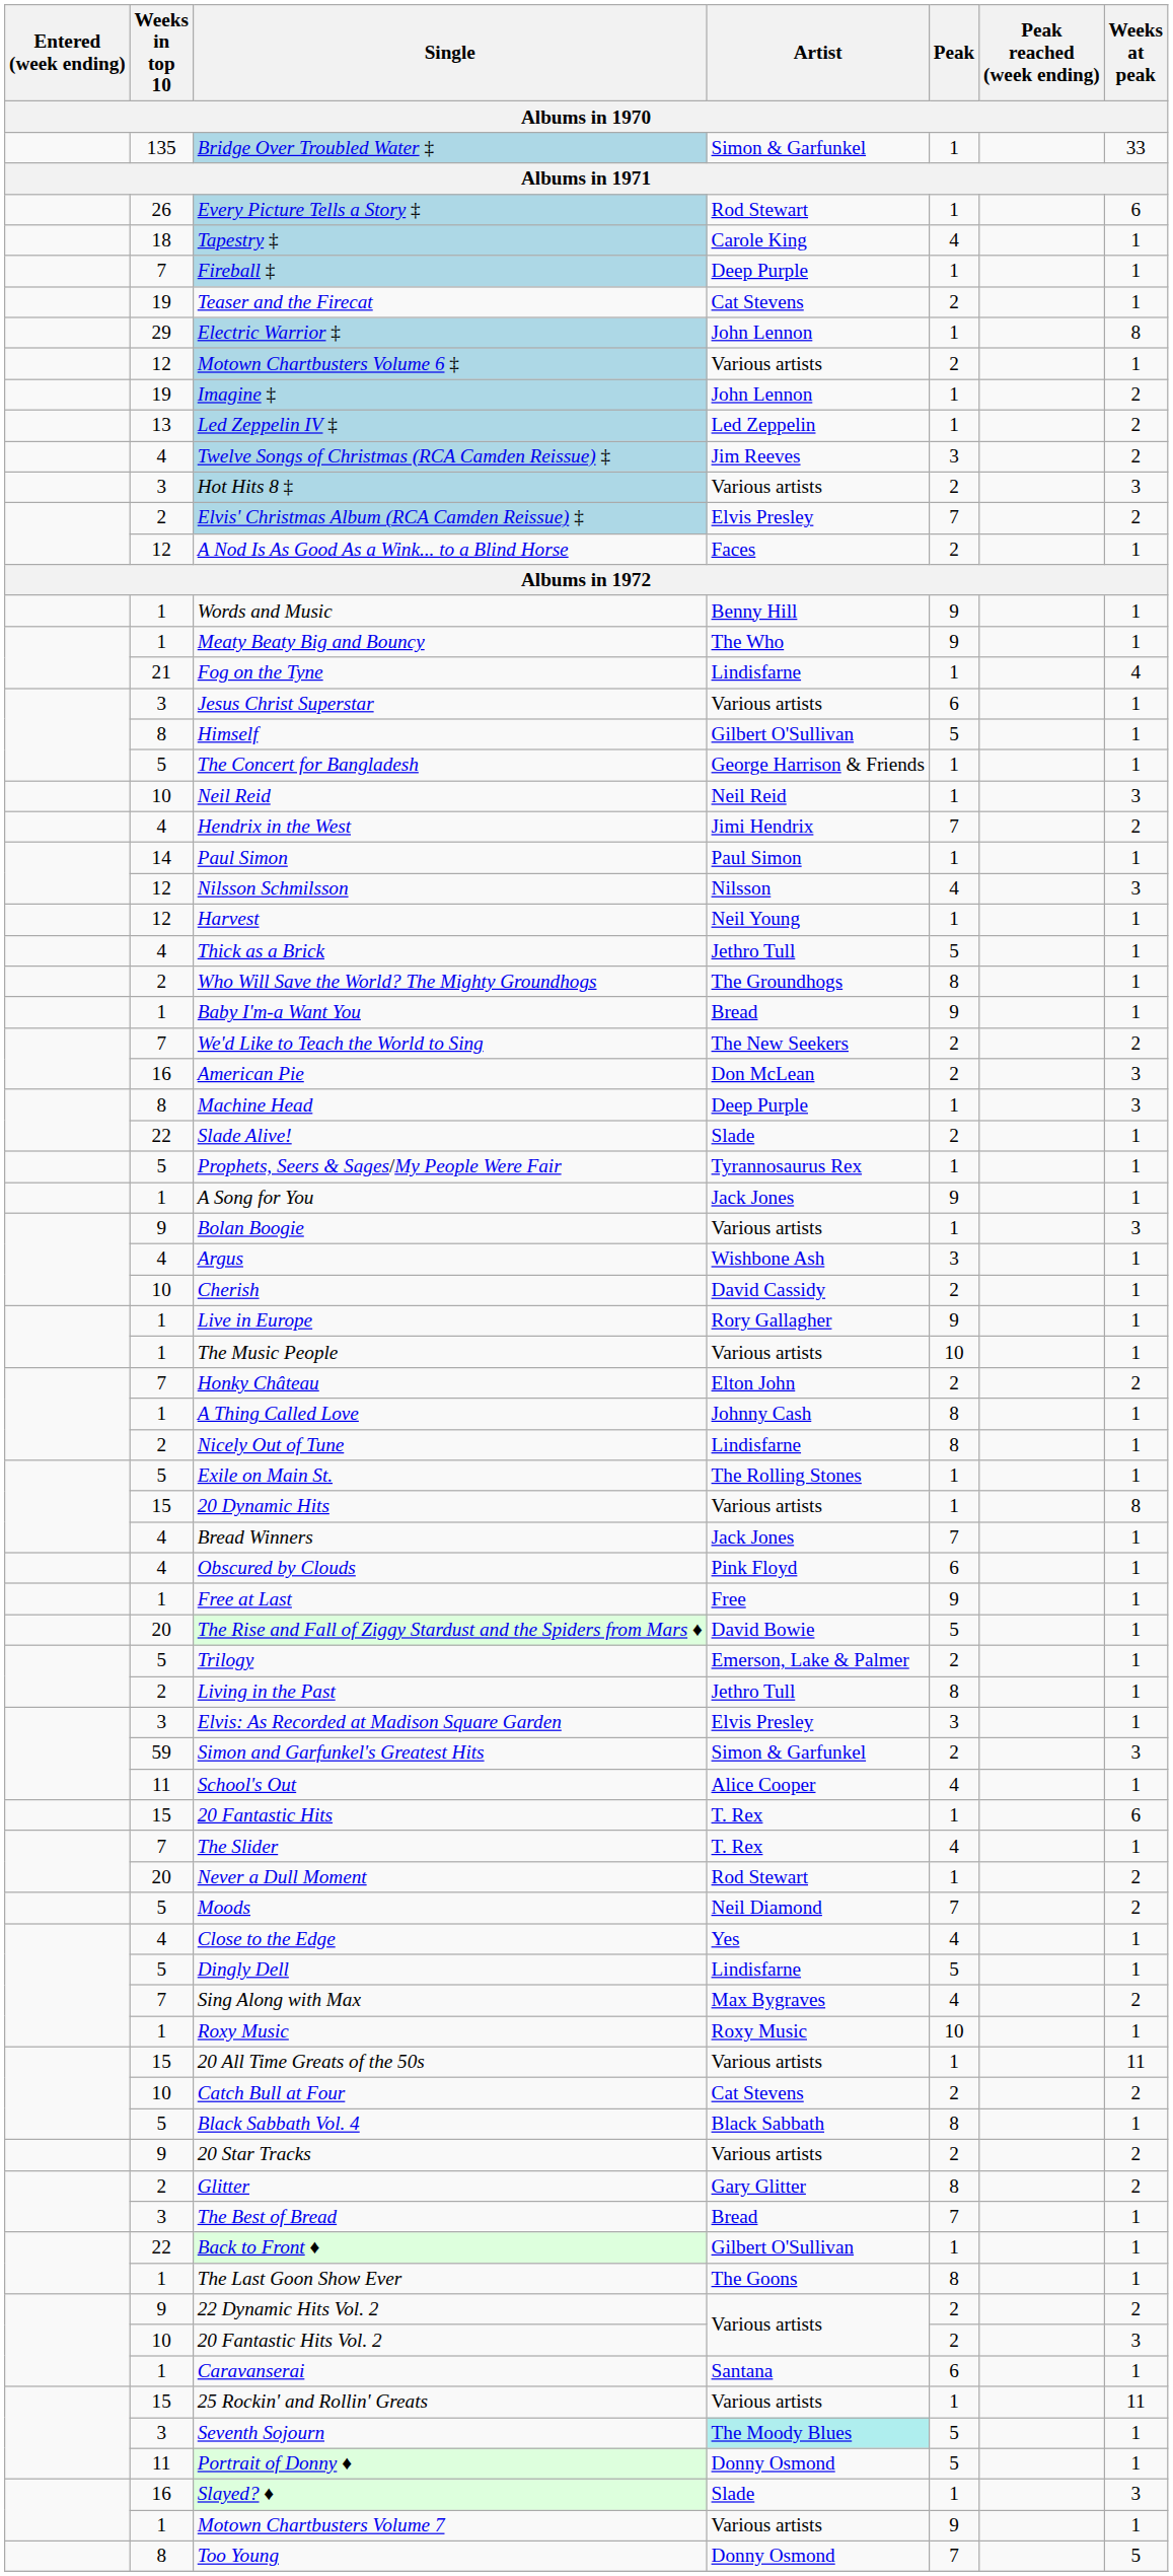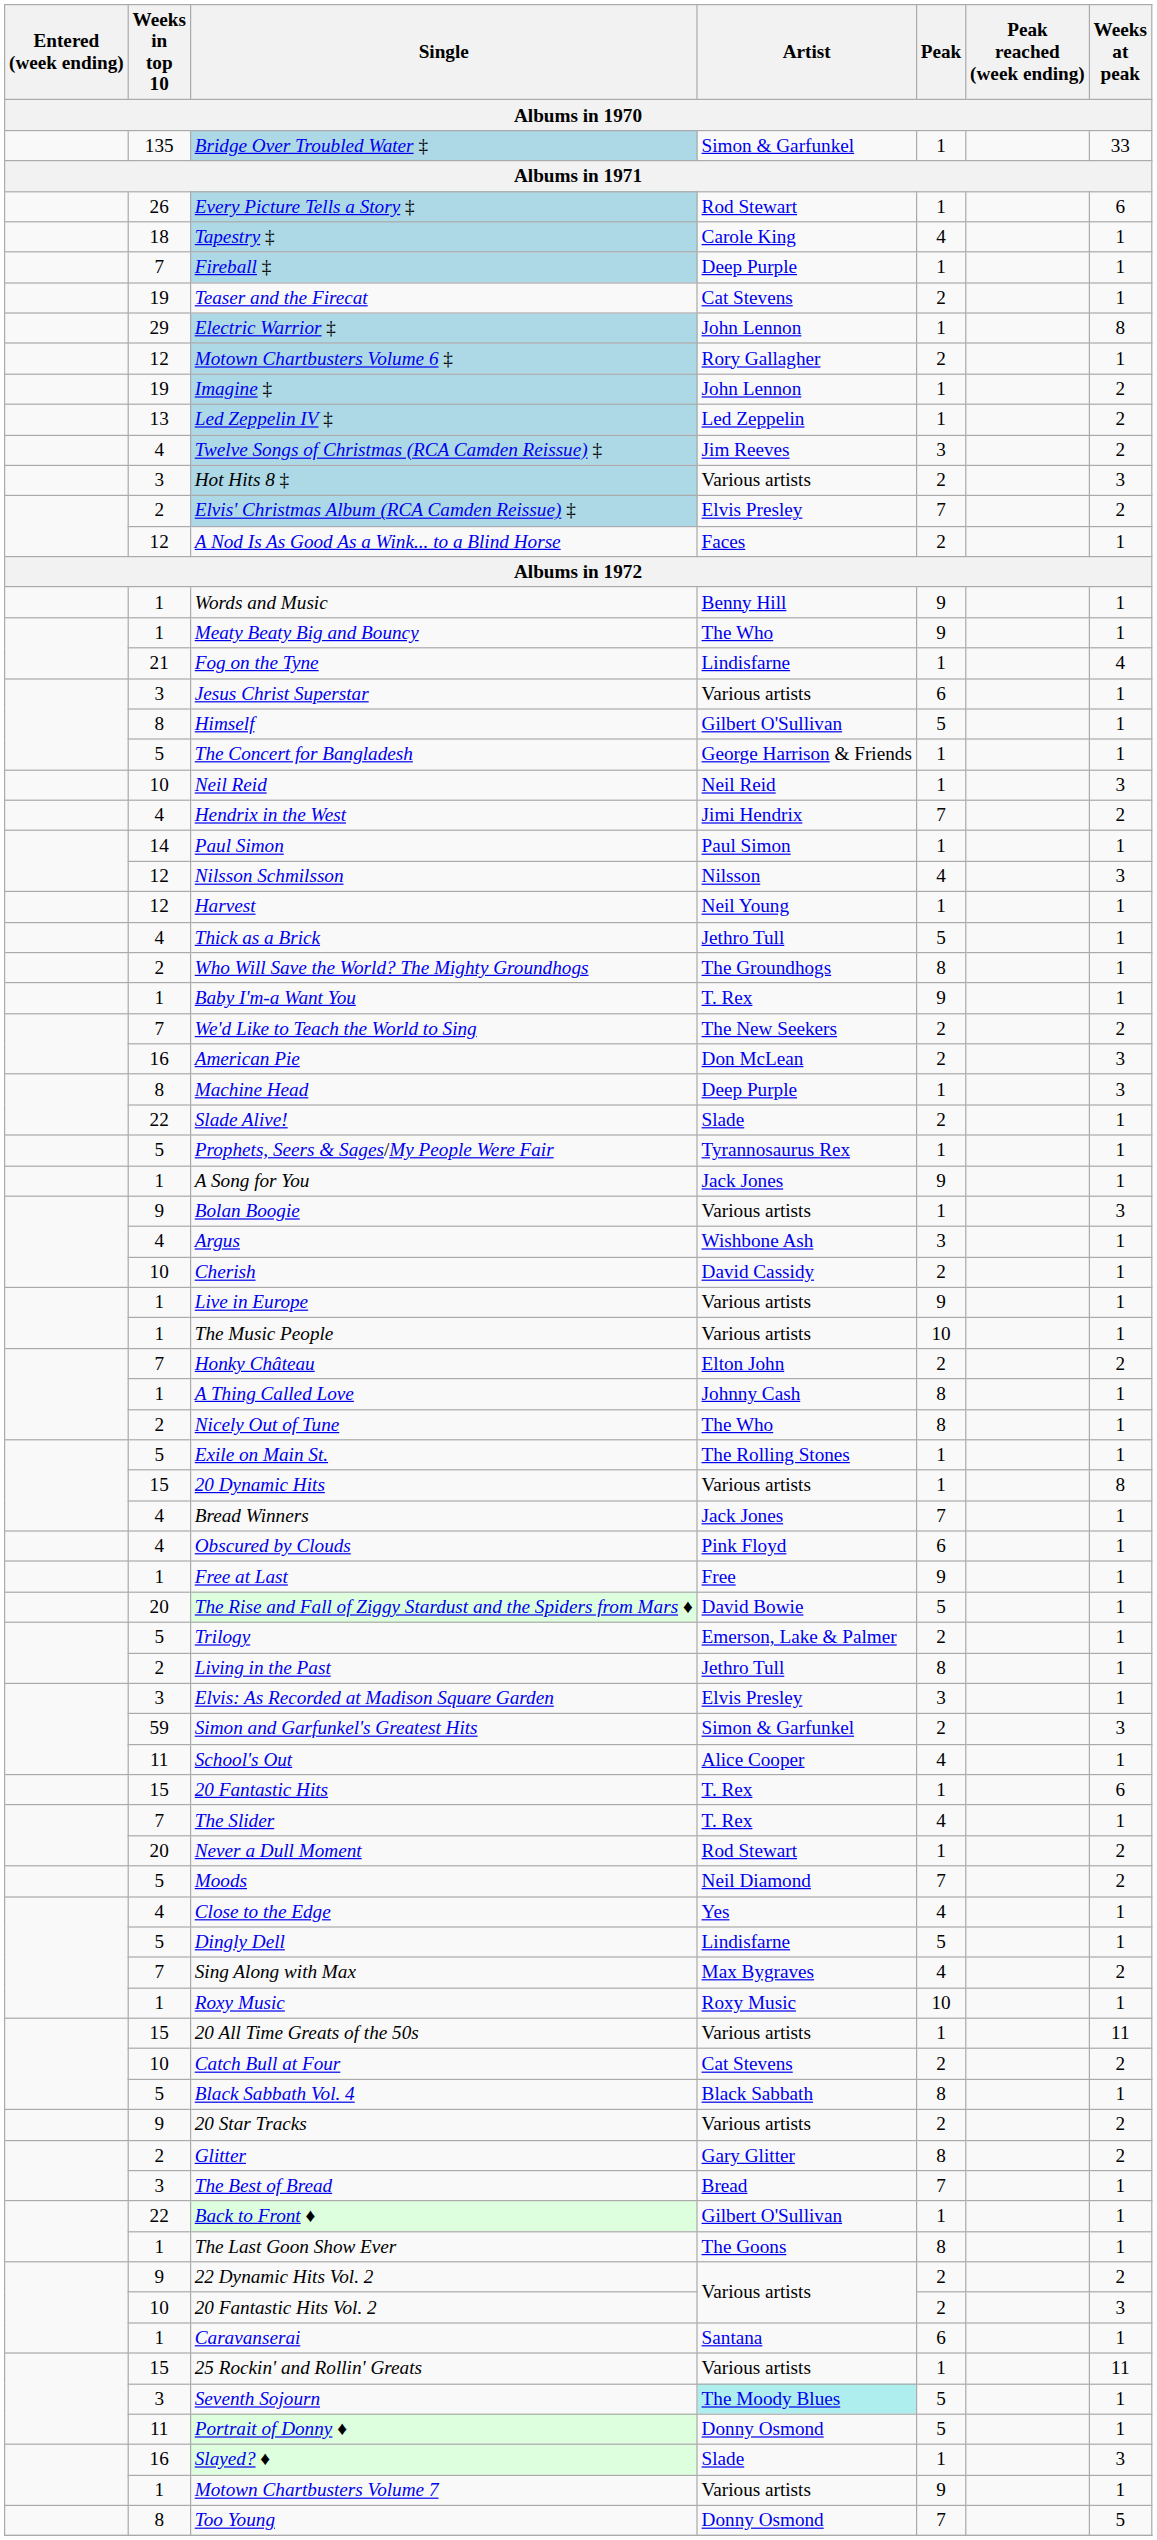Motown Chartbusters Volume 6 ‡ | Artist: Various artists -> Rory Gallagher
Baby I'm-a Want You | Artist: Bread -> T. Rex
Live in Europe | Artist: Rory Gallagher -> Various artists
Nicely Out of Tune | Artist: Lindisfarne -> The Who
